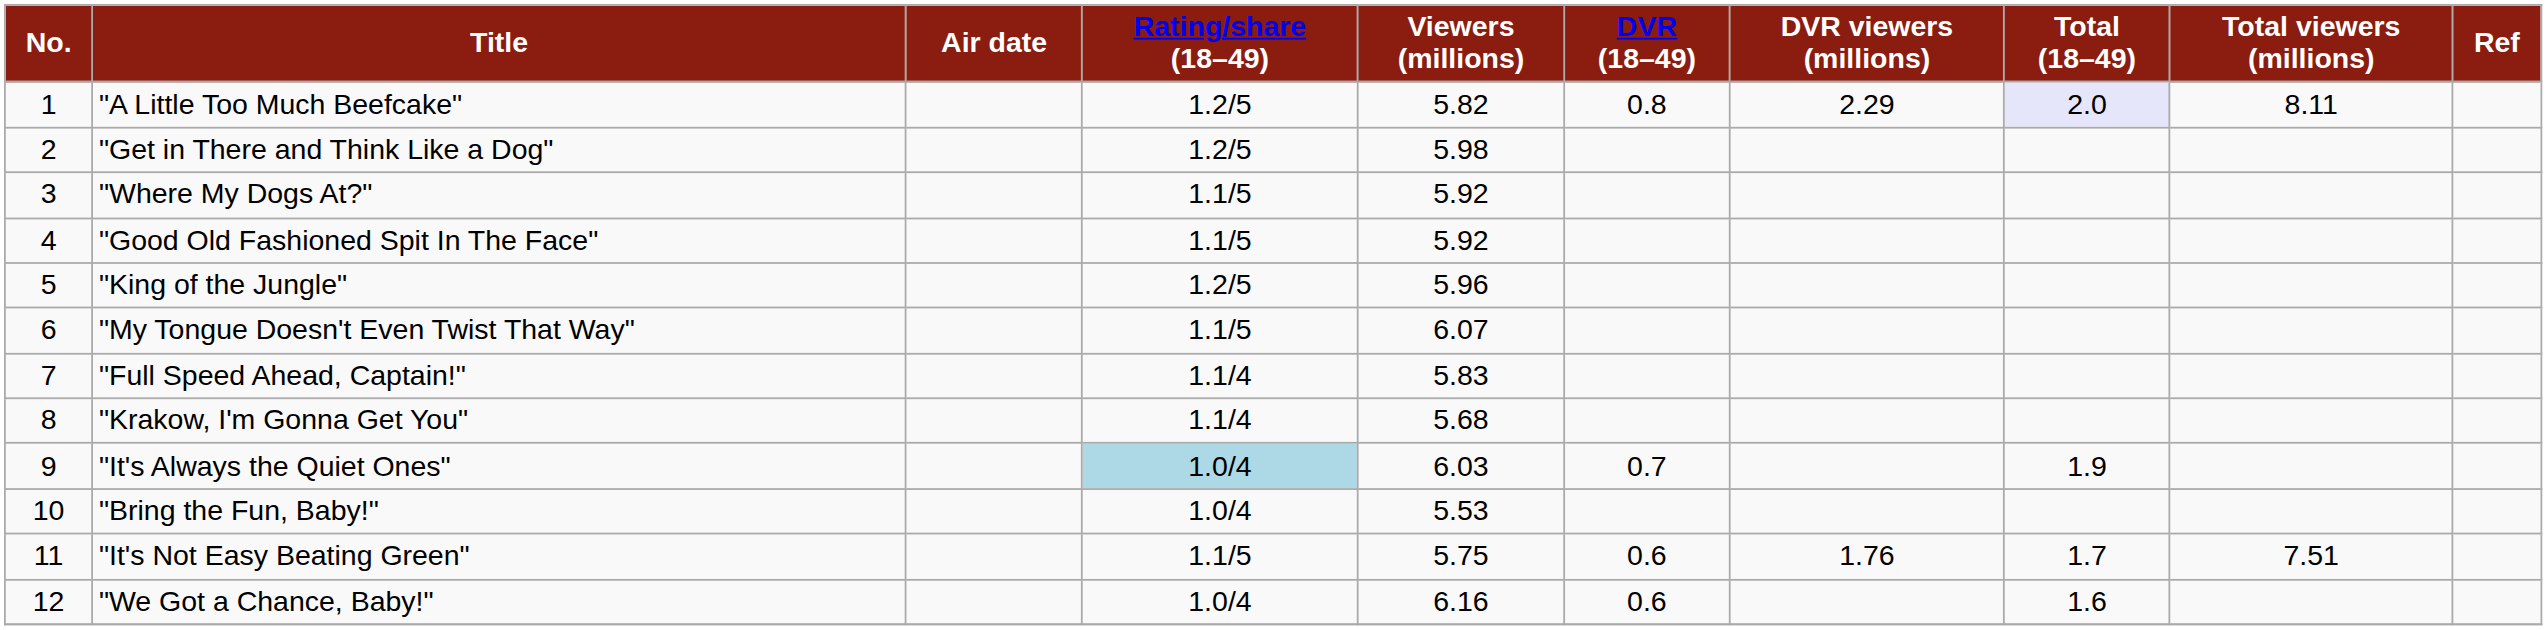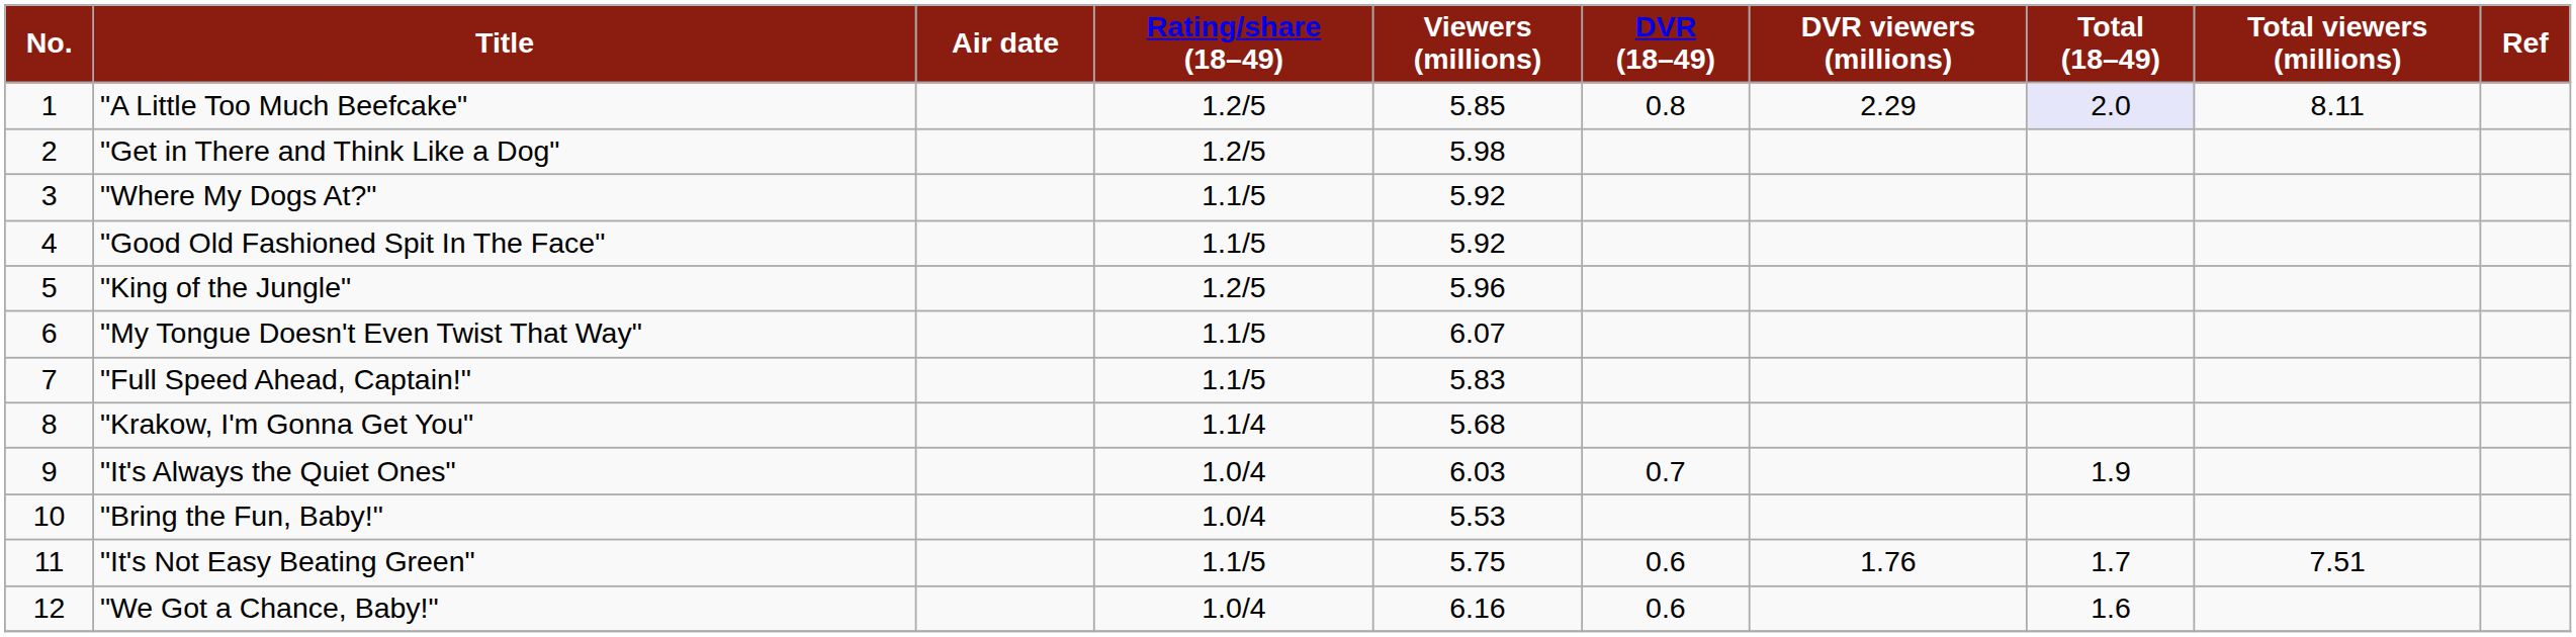"A Little Too Much Beefcake" | Viewers (millions): 5.82 -> 5.85
"Full Speed Ahead, Captain!" | Rating/share (18–49): 1.1/4 -> 1.1/5
"It's Always the Quiet Ones" | Rating/share (18–49): lightblue background -> no background
